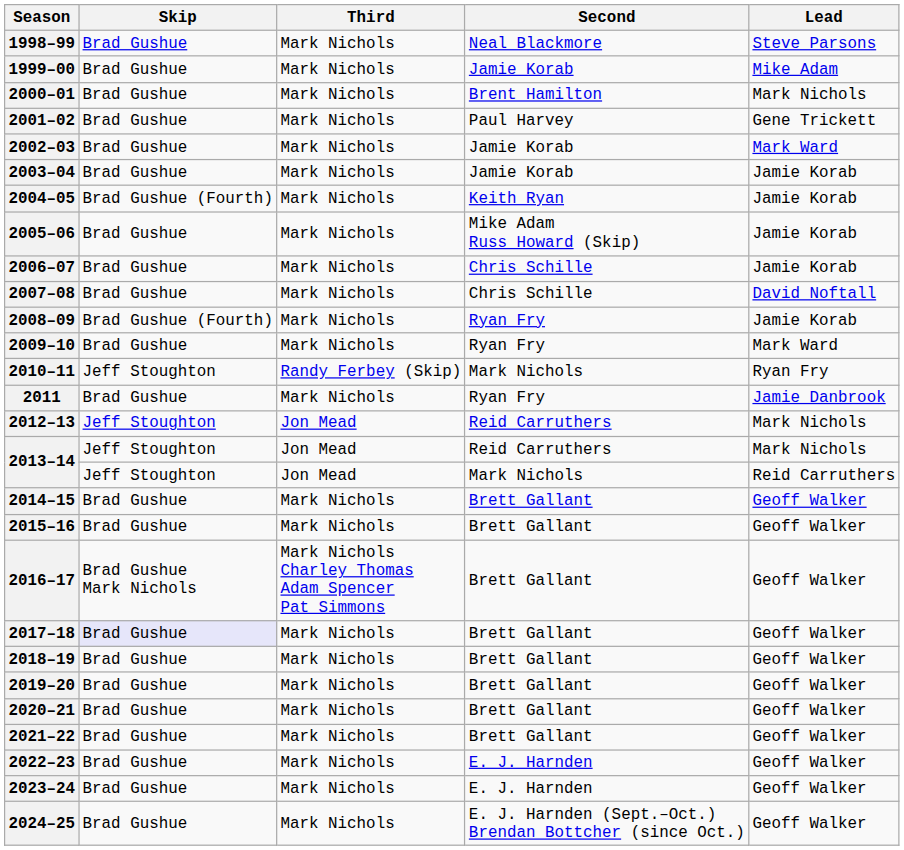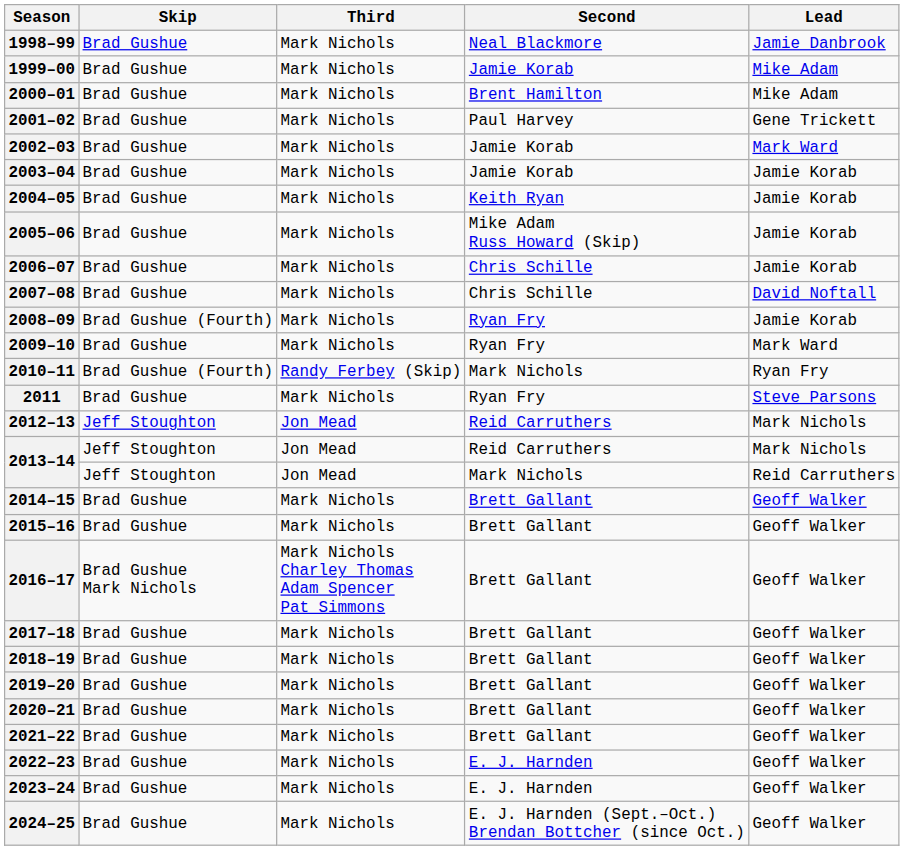1998–99 | Lead: Steve Parsons -> Jamie Danbrook
2000–01 | Lead: Mark Nichols -> Mike Adam
2004–05 | Skip: Brad Gushue (Fourth) -> Brad Gushue
2010–11 | Skip: Jeff Stoughton -> Brad Gushue (Fourth)
2011 | Lead: Jamie Danbrook -> Steve Parsons
2017–18 | Skip: lavender background -> no background
